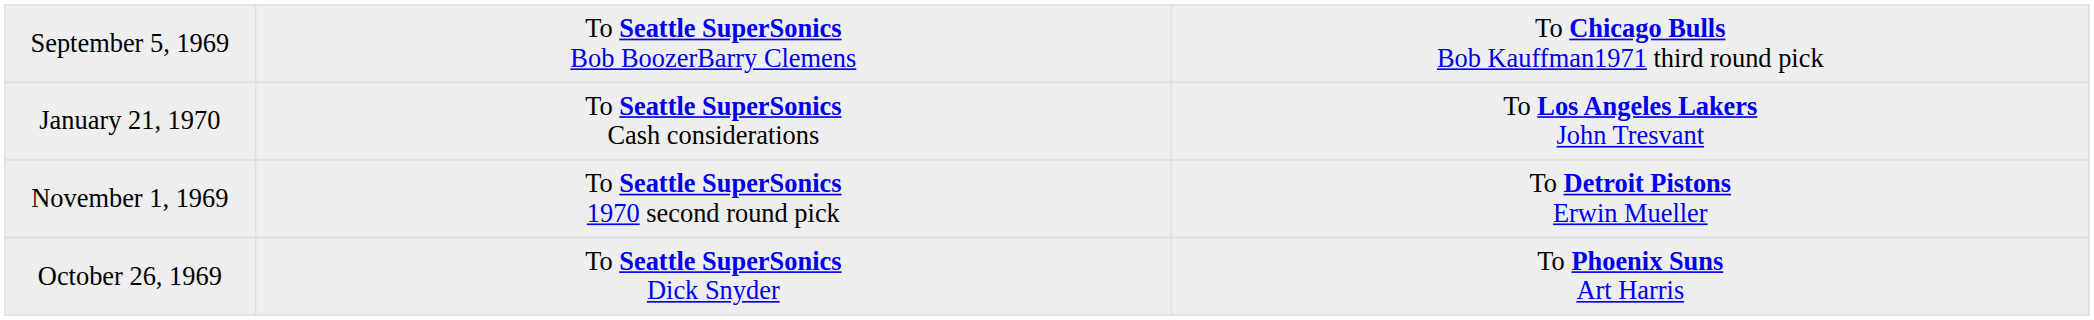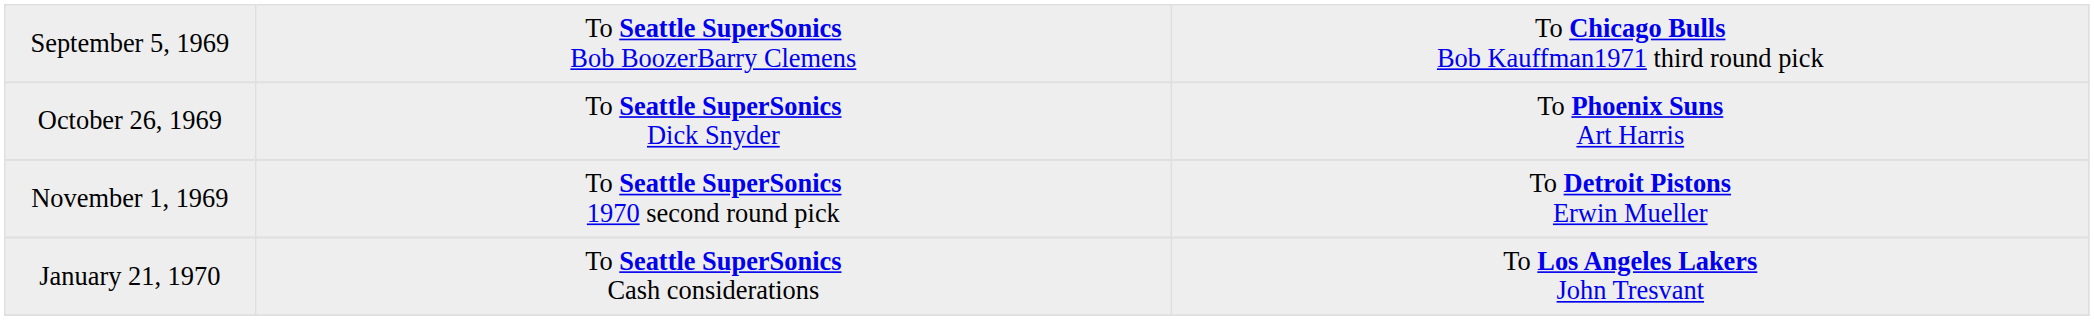rows swapped: October 26, 1969 <-> January 21, 1970
